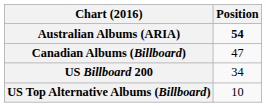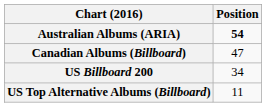US Top Alternative Albums (Billboard) | Position: 10 -> 11
